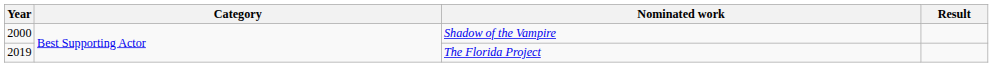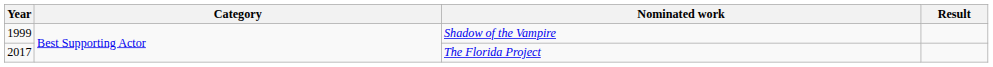Shadow of the Vampire | Year: 2000 -> 1999
The Florida Project | Year: 2019 -> 2017
